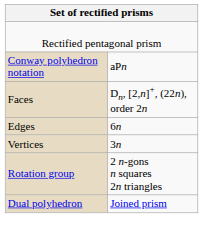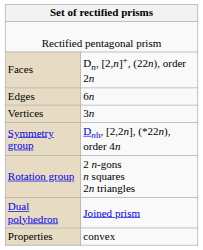- row: Conway polyhedron notation | aPn
+ row: Symmetry group | Dnh, [2,2n], (*22n), order 4n
+ row: Properties | convex
